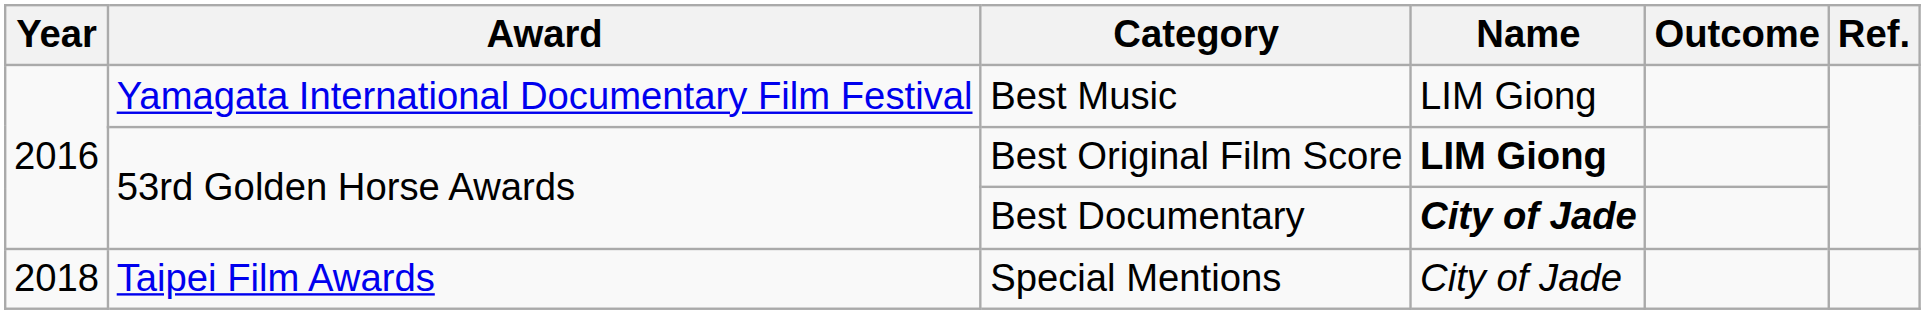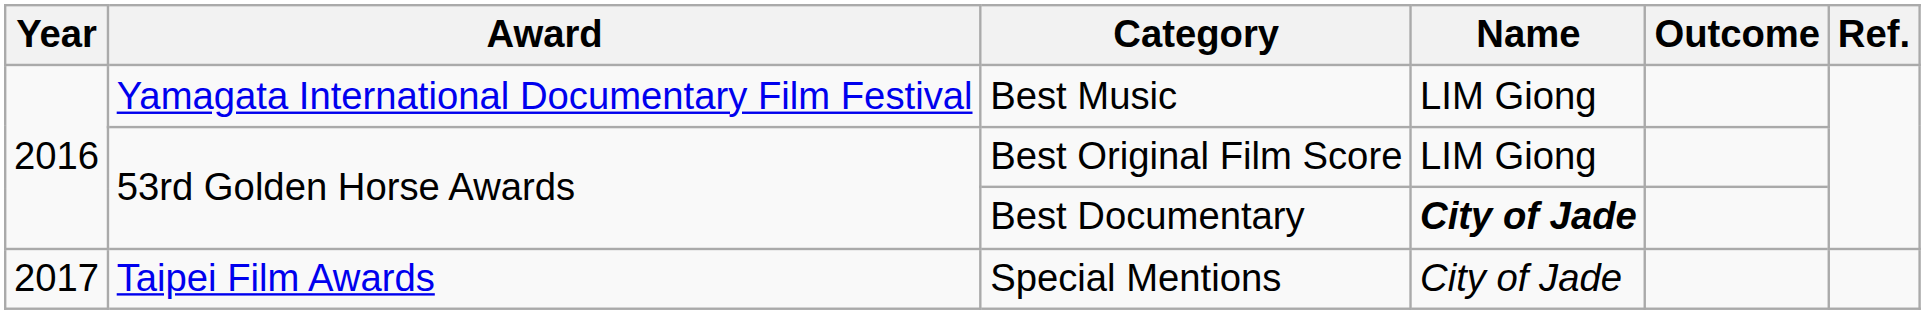Best Original Film Score | Name: bold -> normal
Special Mentions | Year: 2018 -> 2017
